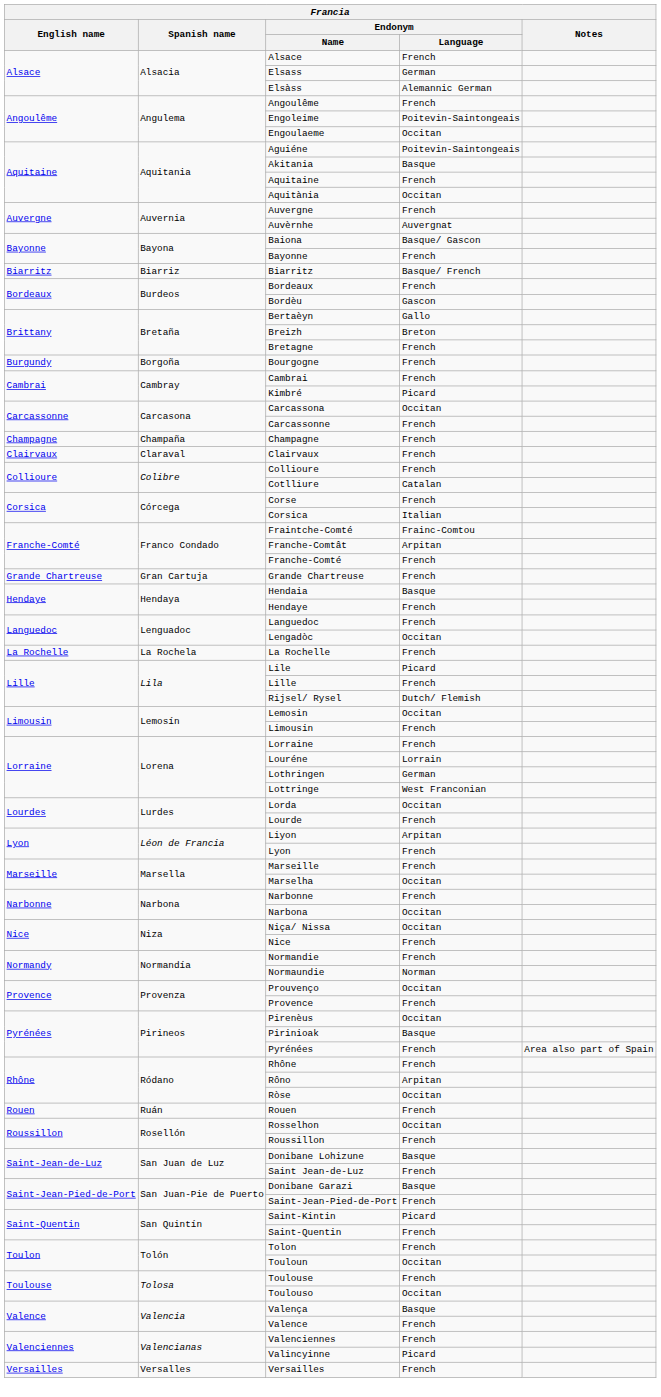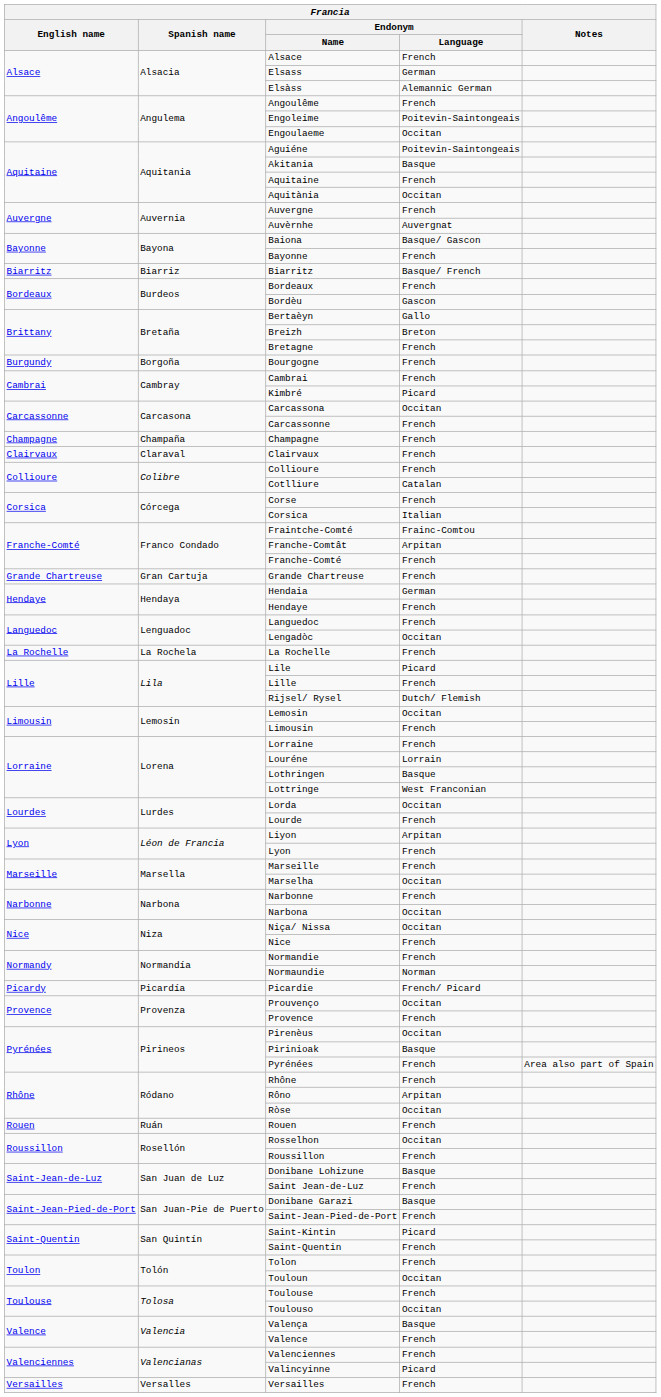Hendaia | Endonym / Language: Basque -> German
Lothringen | Endonym / Language: German -> Basque
+ row: Picardy | Picardía | Picardie | French/ Picard
